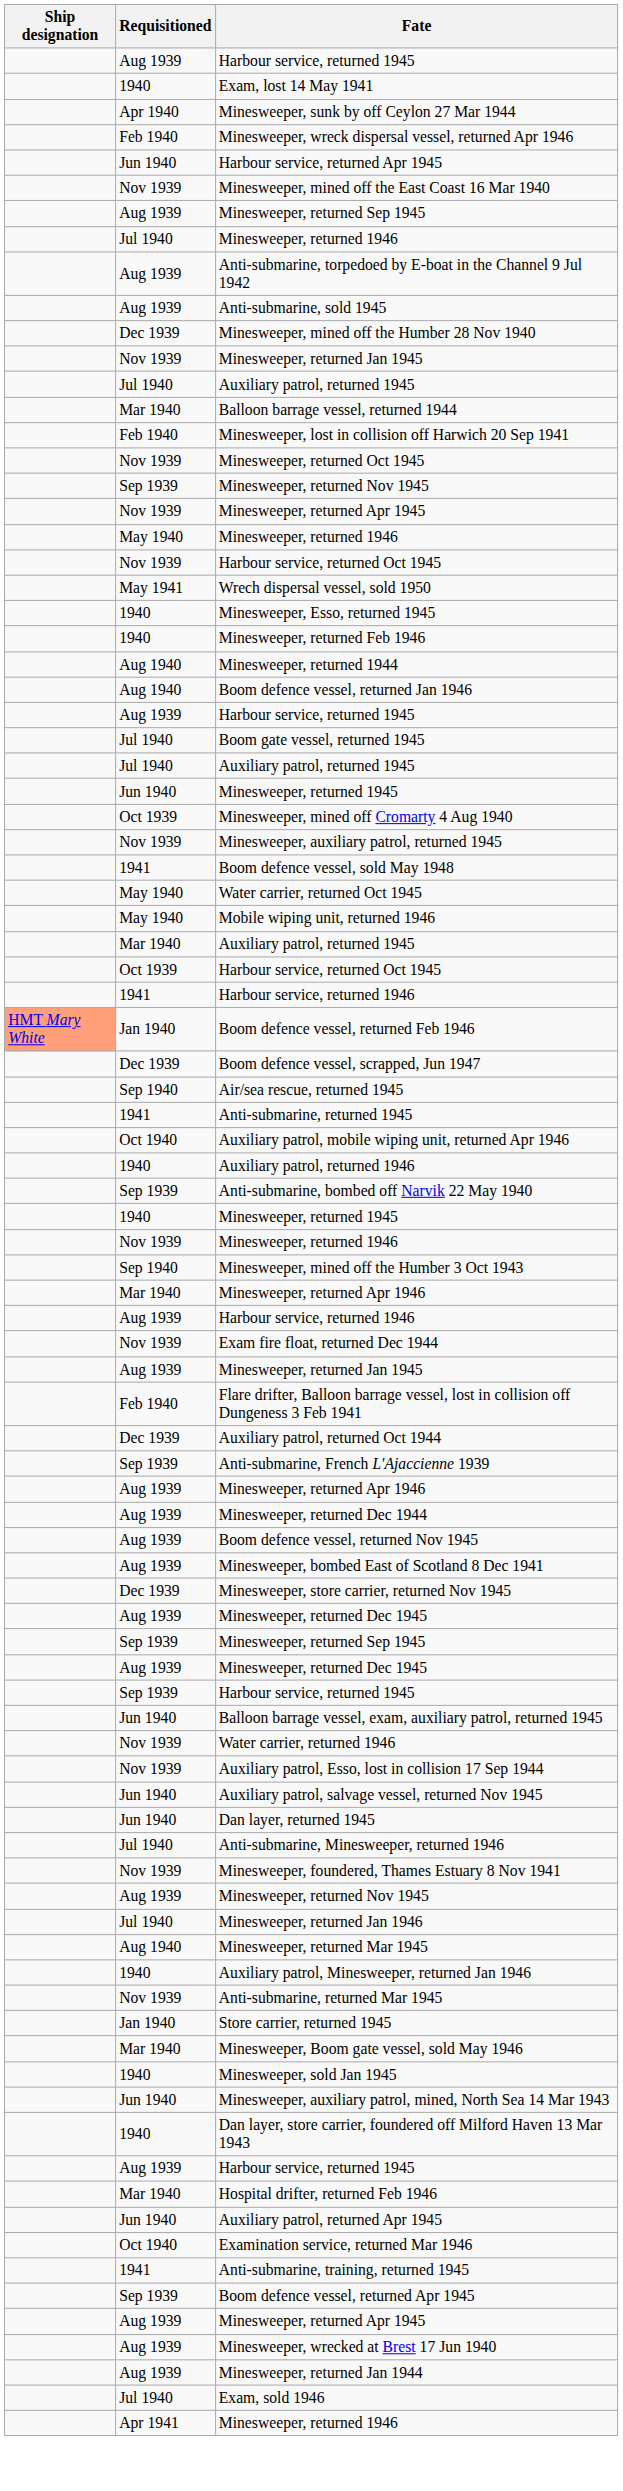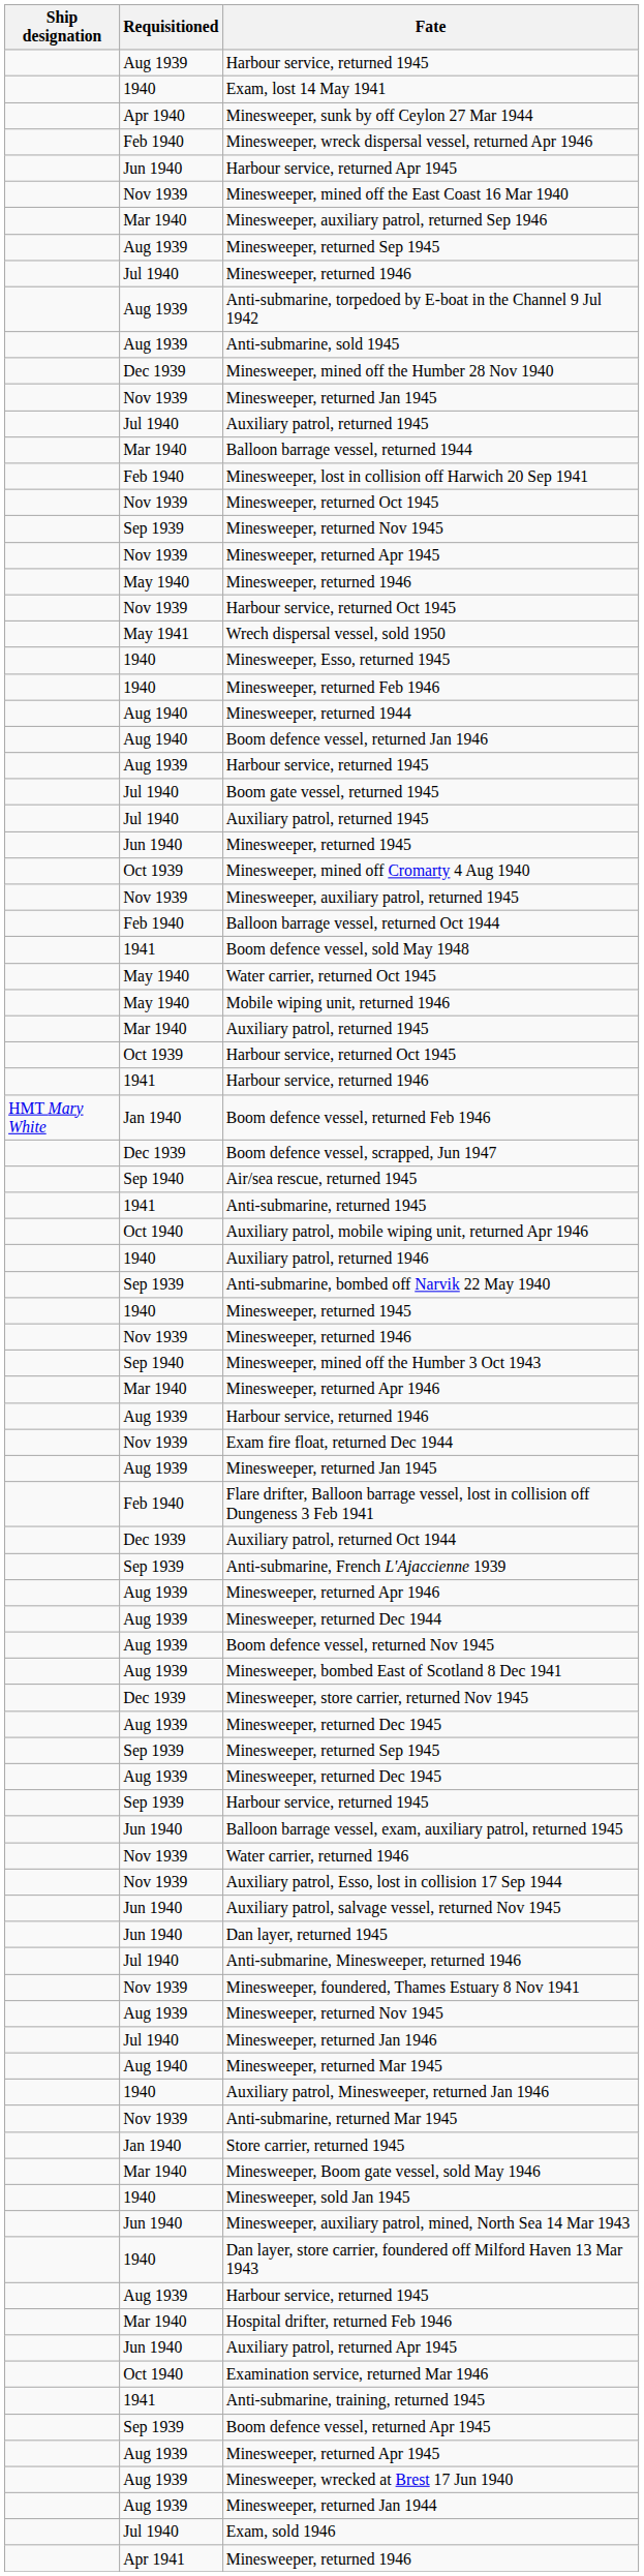+ row: Mar 1940 | Minesweeper, auxiliary patrol, returned Sep 1946
+ row: Feb 1940 | Balloon barrage vessel, returned Oct 1944
Boom defence vessel, returned Feb 1946 | Ship designation: lightsalmon background -> no background
